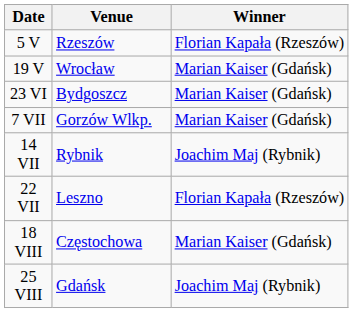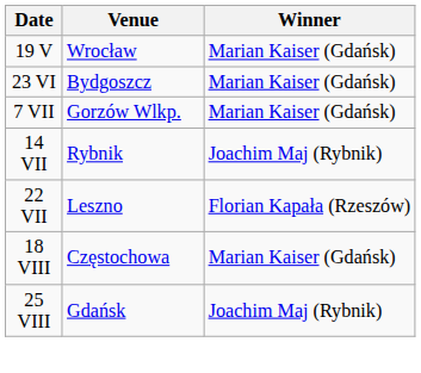- row: 5 V | Rzeszów | Florian Kapała (Rzeszów)
